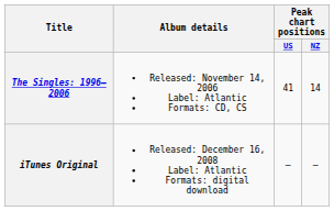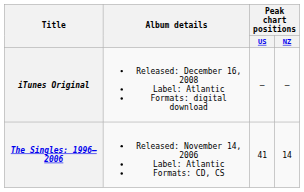rows swapped: The Singles: 1996–2006 <-> iTunes Original
